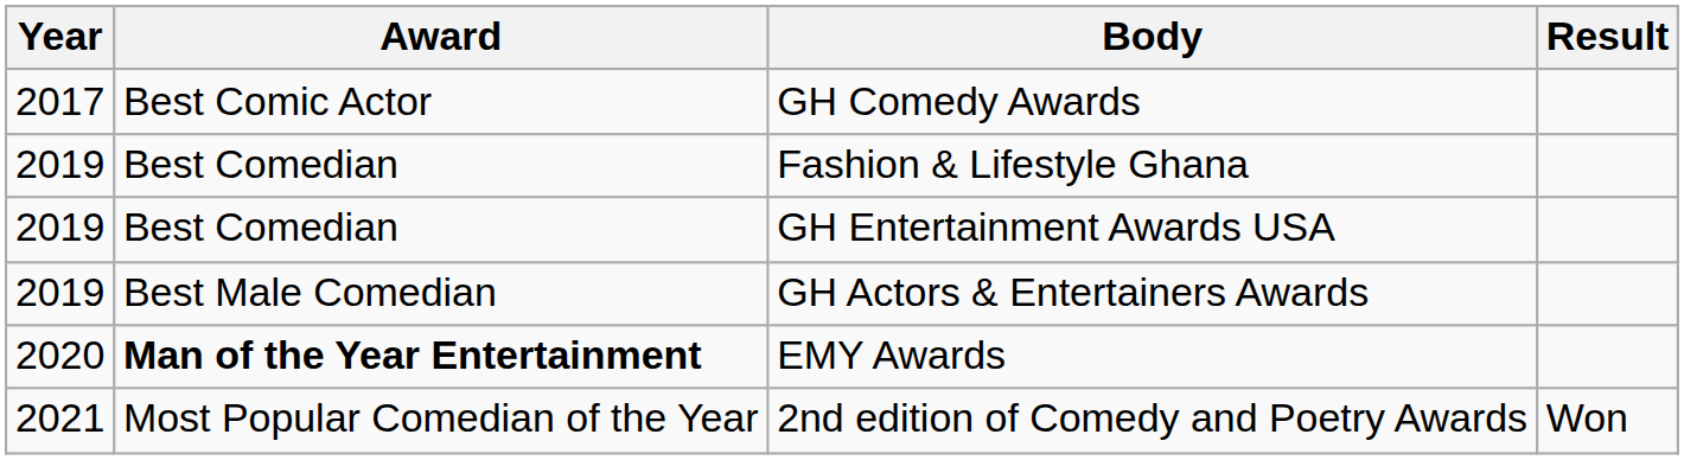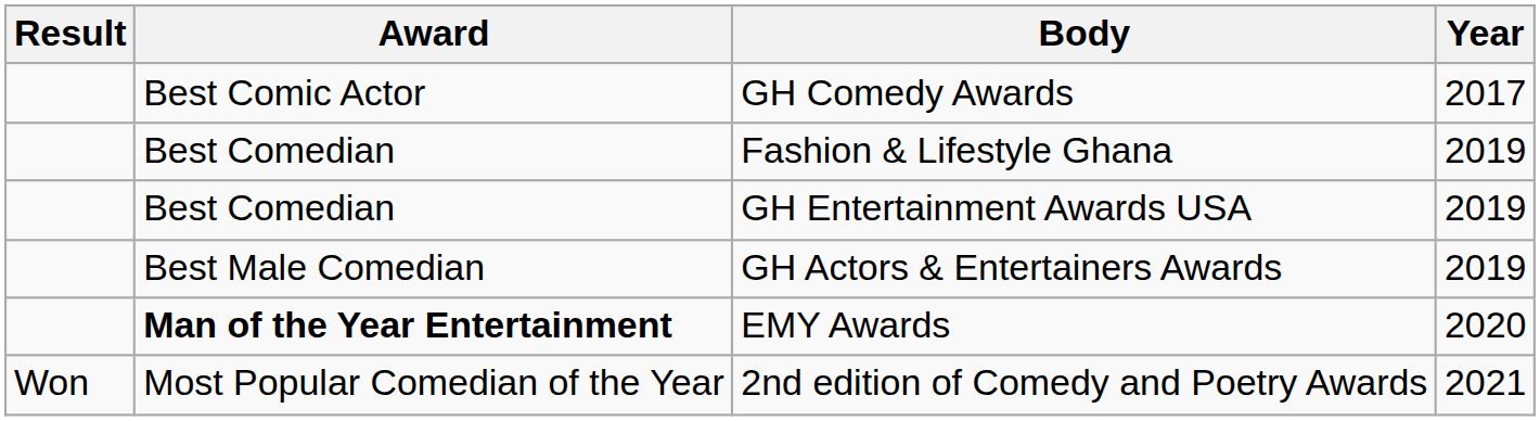columns swapped: Year <-> Result
